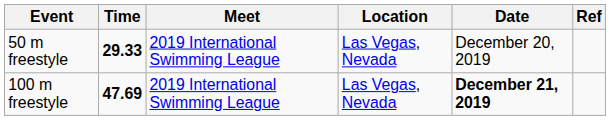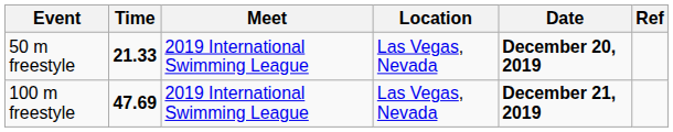50 m freestyle | Time: 29.33 -> 21.33
50 m freestyle | Date: normal -> bold
